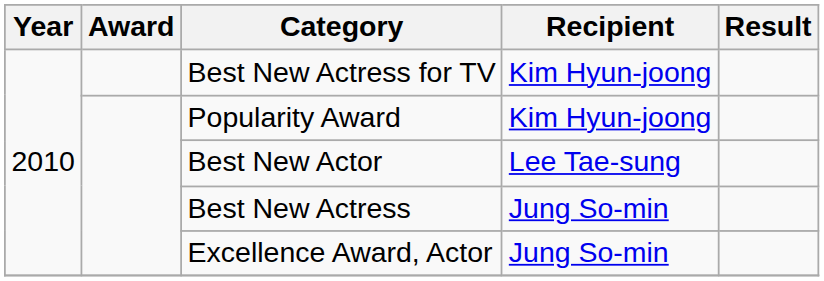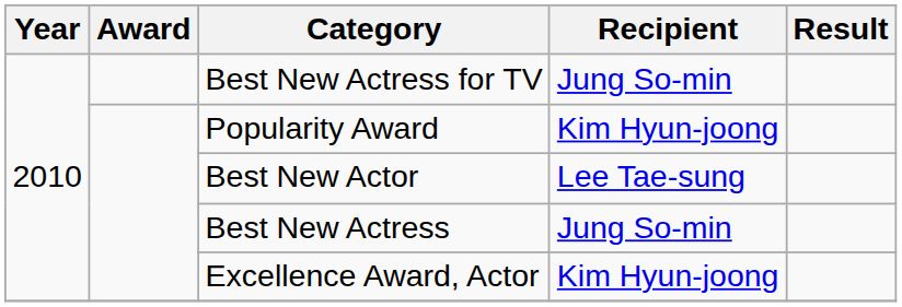Best New Actress for TV | Recipient: Kim Hyun-joong -> Jung So-min
Excellence Award, Actor | Recipient: Jung So-min -> Kim Hyun-joong
